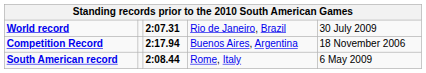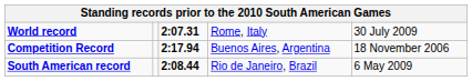World record | column 4: Rio de Janeiro, Brazil -> Rome, Italy
South American record | column 4: Rome, Italy -> Rio de Janeiro, Brazil
